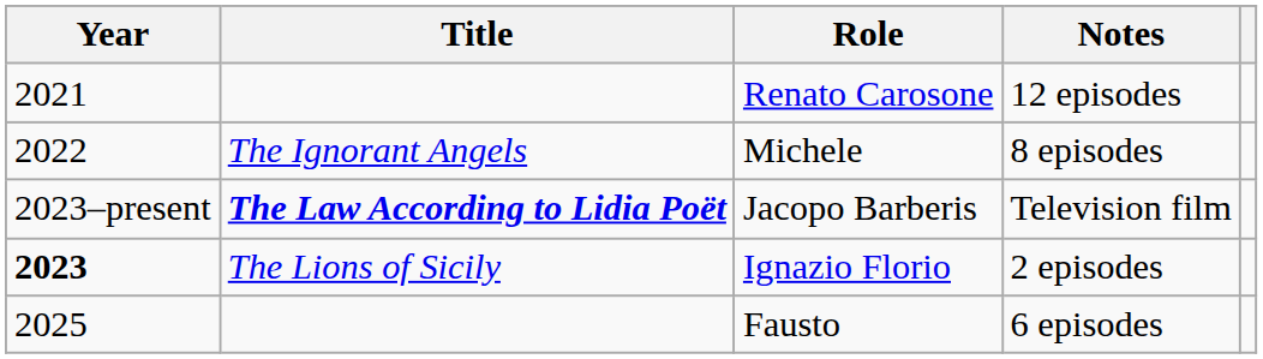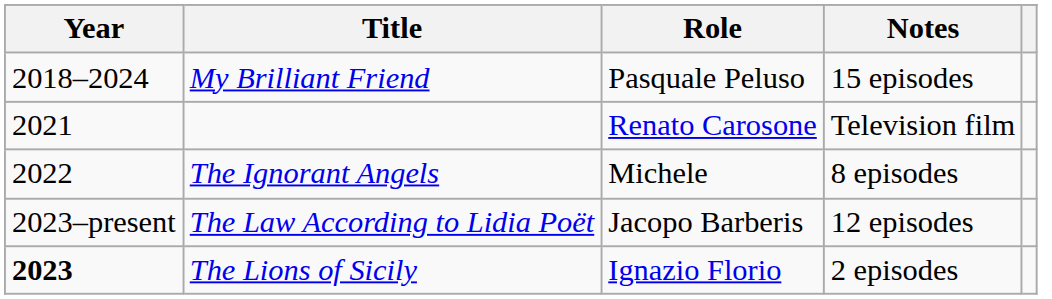+ row: 2018–2024 | My Brilliant Friend | Pasquale Peluso | 15 episodes
Renato Carosone | Notes: 12 episodes -> Television film
Jacopo Barberis | Title: bold -> normal
Jacopo Barberis | Notes: Television film -> 12 episodes
- row: 2025 | Fausto | 6 episodes
